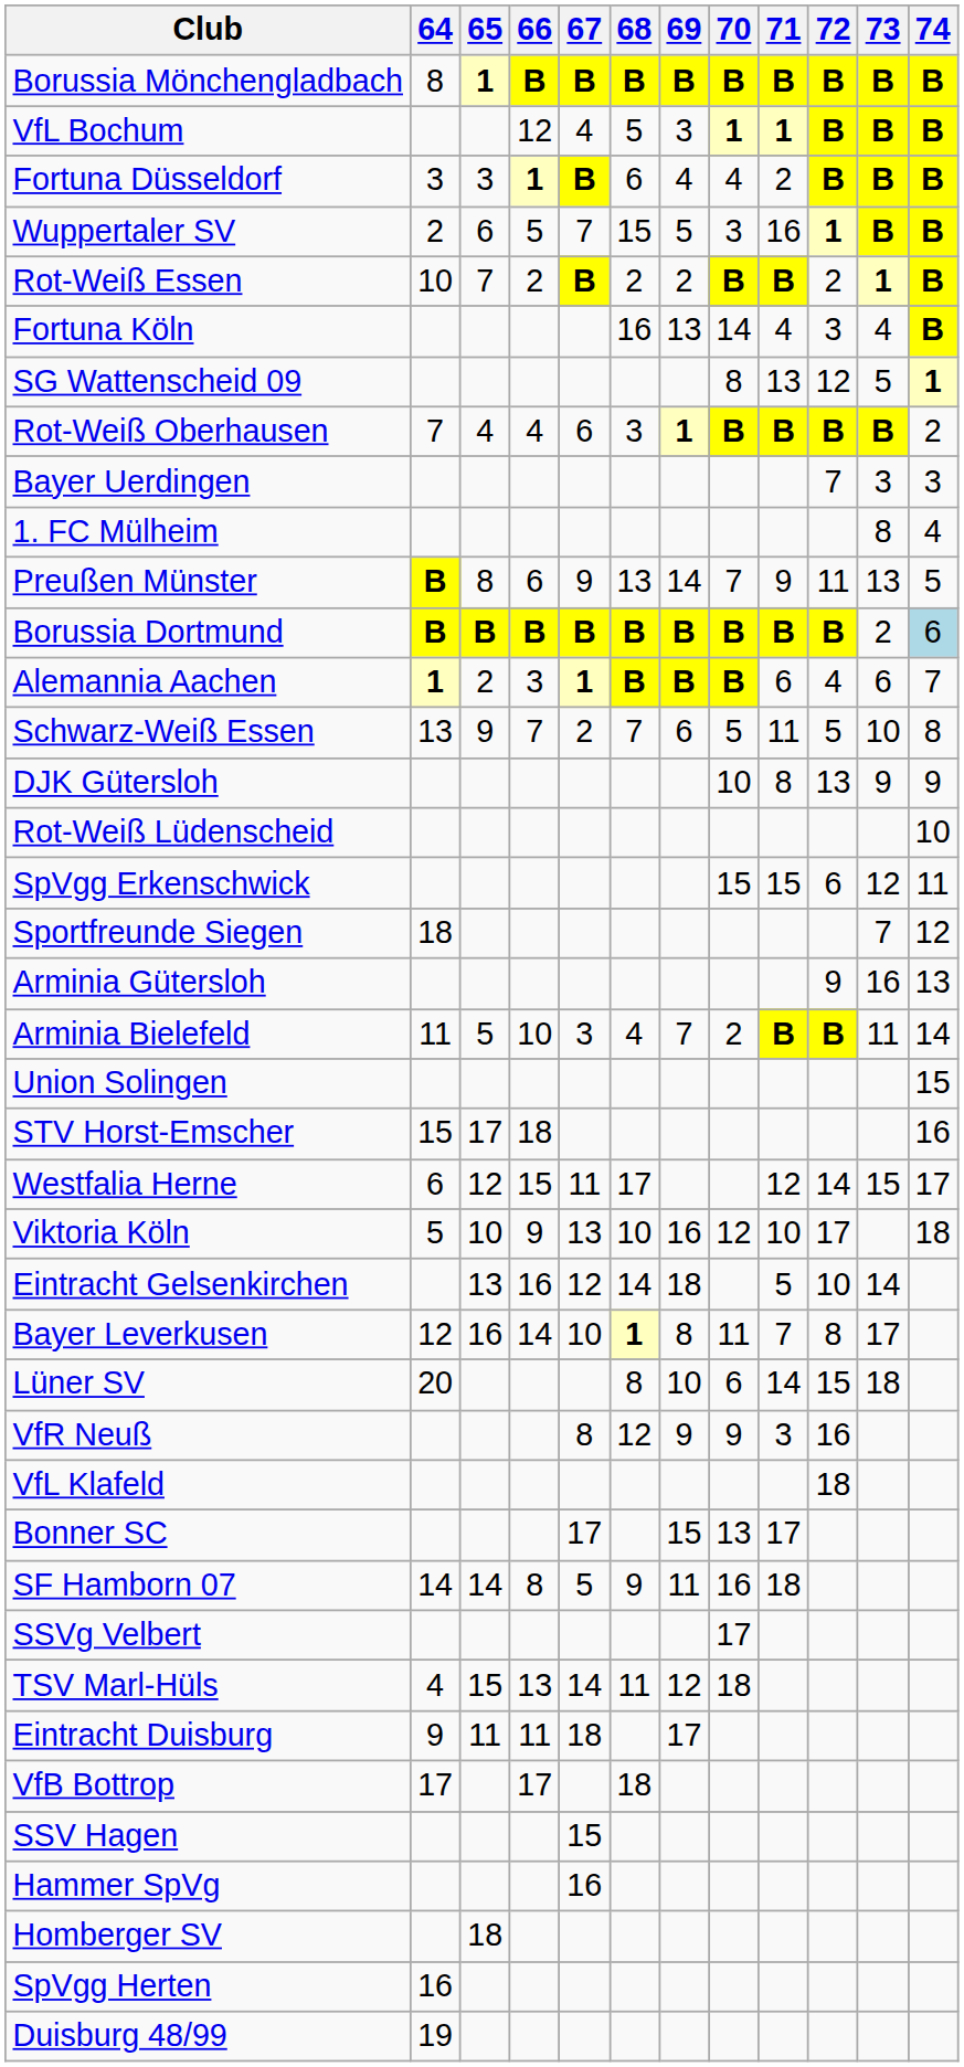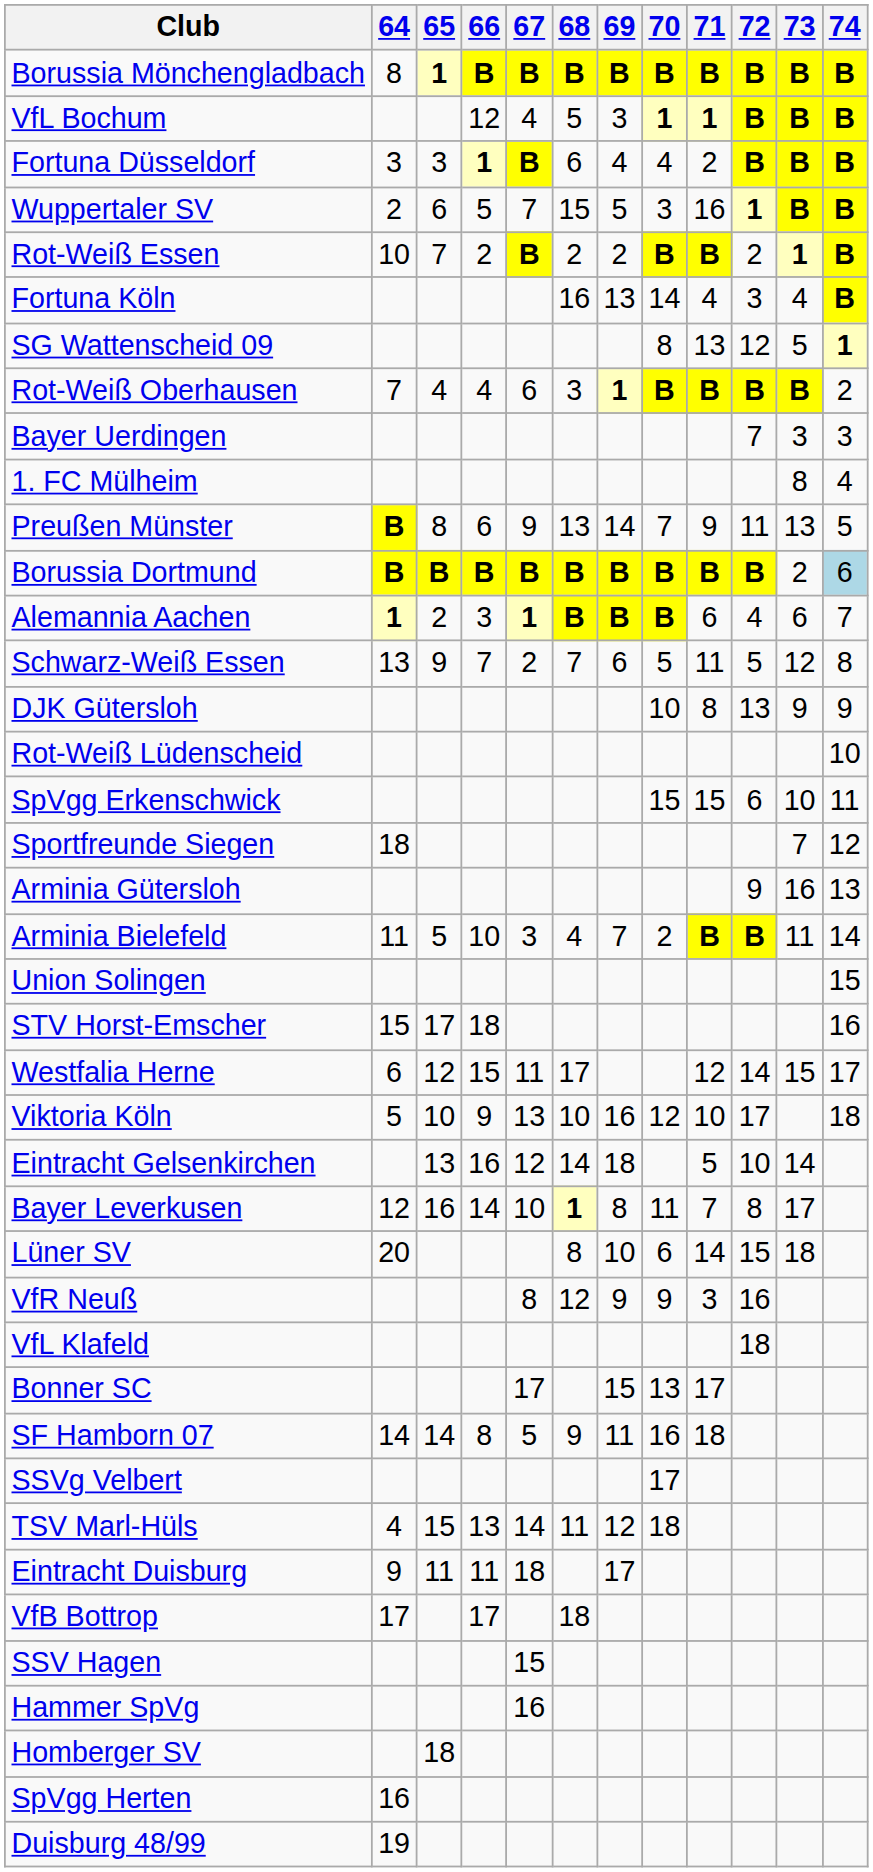Schwarz-Weiß Essen | 73: 10 -> 12
SpVgg Erkenschwick | 73: 12 -> 10
